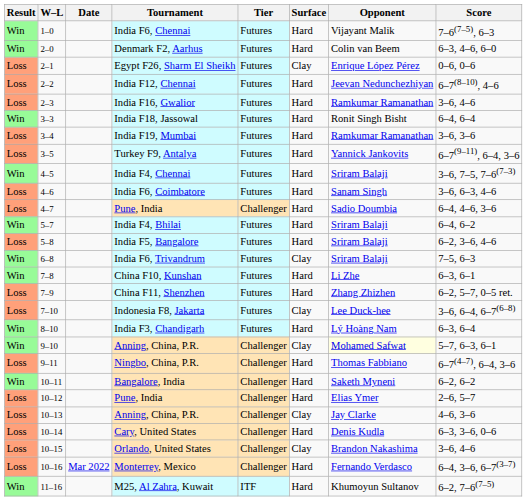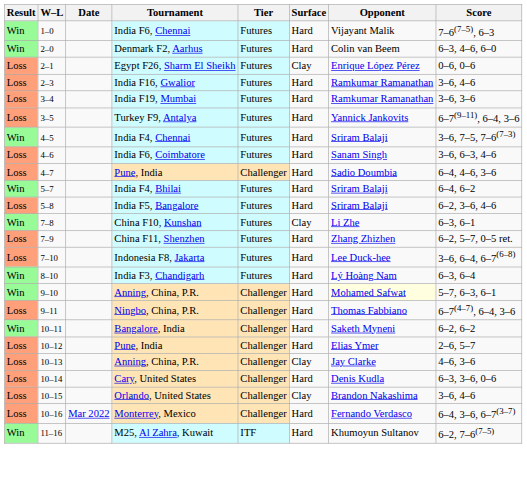- row: Loss | 2–2 | India F12, Chennai | Futures | Hard | Jeevan Nedunchezhiyan | 6–7(8–10), 4–6
- row: Win | 3–3 | India F18, Jassowal | Futures | Hard | Ronit Singh Bisht | 6–4, 6–4
- row: Win | 6–8 | India F6, Trivandrum | Futures | Clay | Sriram Balaji | 7–5, 6–3
China F10, Kunshan | Surface: Hard -> Clay
Indonesia F8, Jakarta | Surface: Clay -> Hard
9–10 / Anning, China, P.R. | Surface: Clay -> Hard
